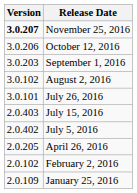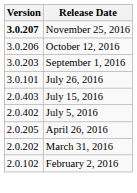- row: 3.0.102 | August 2, 2016
+ row: 2.0.202 | March 31, 2016
- row: 2.0.109 | January 25, 2016
